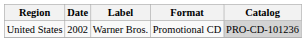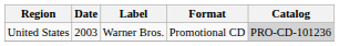United States | Date: 2002 -> 2003
